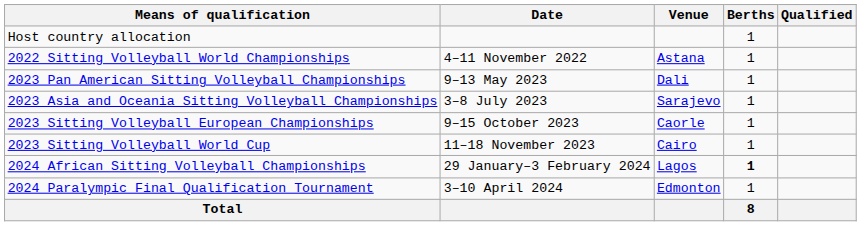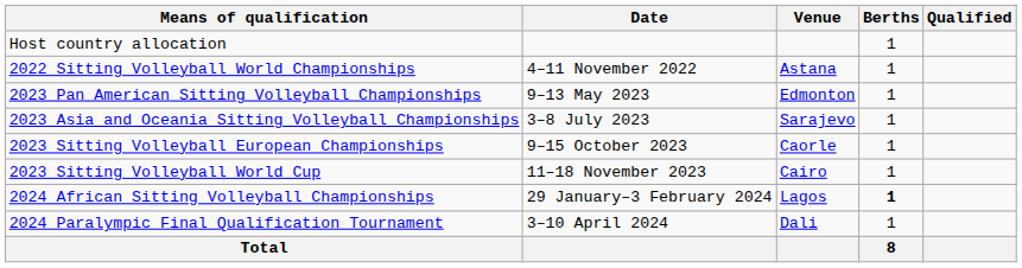2023 Pan American Sitting Volleyball Championships | Venue: Dali -> Edmonton
2024 Paralympic Final Qualification Tournament | Venue: Edmonton -> Dali
